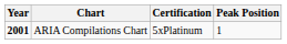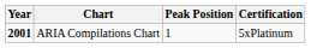columns swapped: Peak Position <-> Certification
